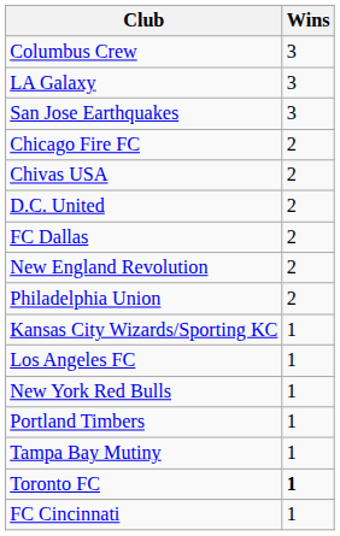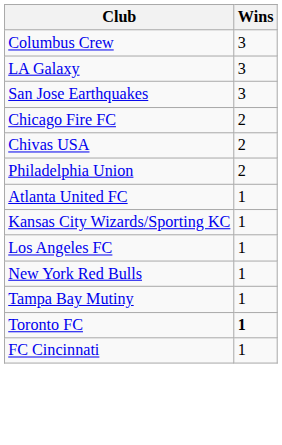- row: D.C. United | 2
- row: FC Dallas | 2
- row: New England Revolution | 2
+ row: Atlanta United FC | 1
- row: Portland Timbers | 1
